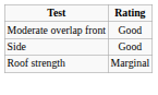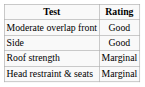+ row: Head restraint & seats | Marginal
